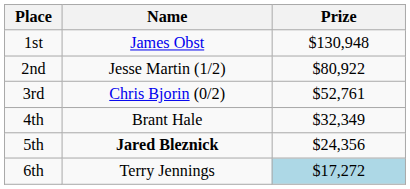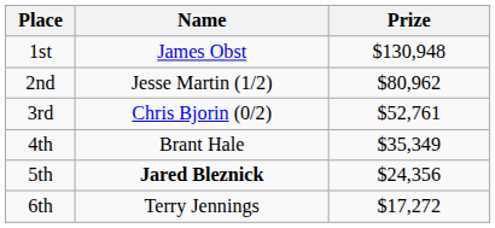2nd | Prize: $80,922 -> $80,962
4th | Prize: $32,349 -> $35,349
6th | Prize: lightblue background -> no background
